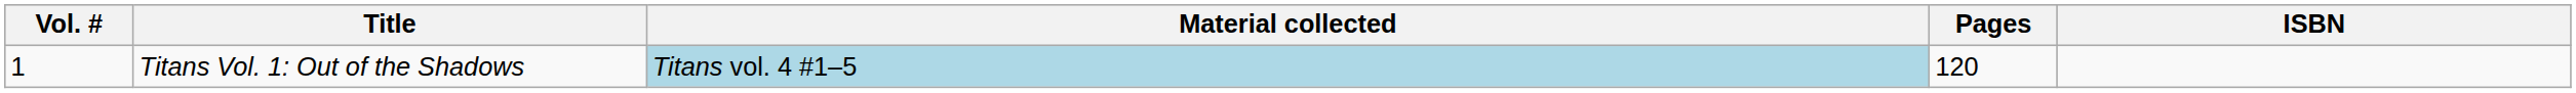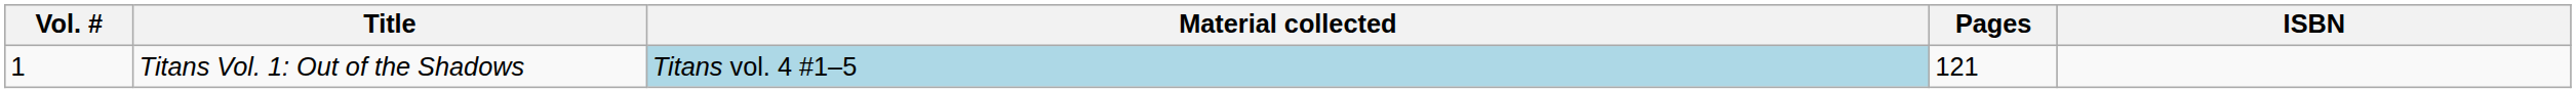Titans Vol. 1: Out of the Shadows | Pages: 120 -> 121
